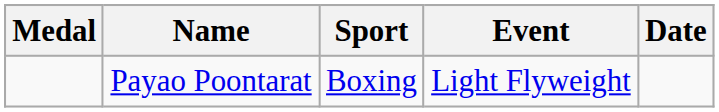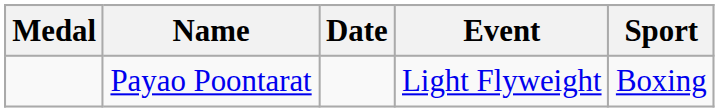columns swapped: Sport <-> Date
